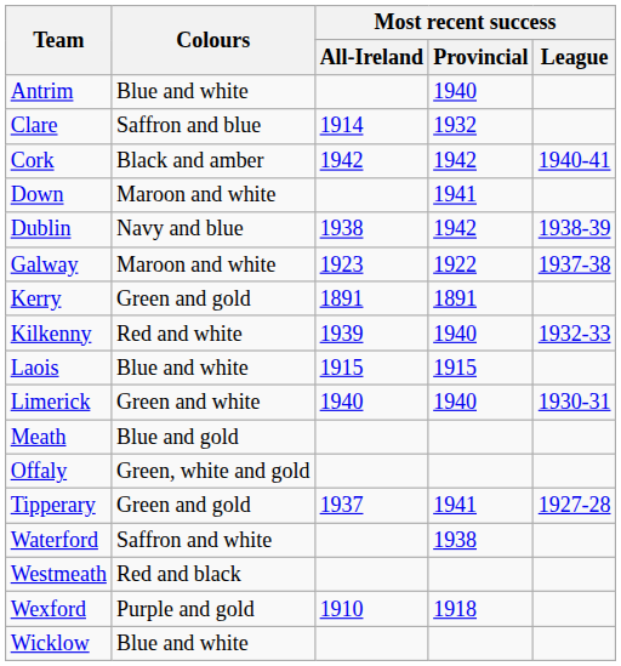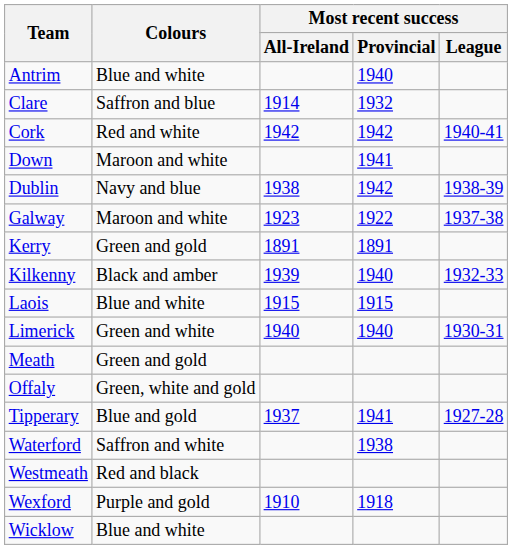Cork | Colours: Black and amber -> Red and white
Kilkenny | Colours: Red and white -> Black and amber
Meath | Colours: Blue and gold -> Green and gold
Tipperary | Colours: Green and gold -> Blue and gold
